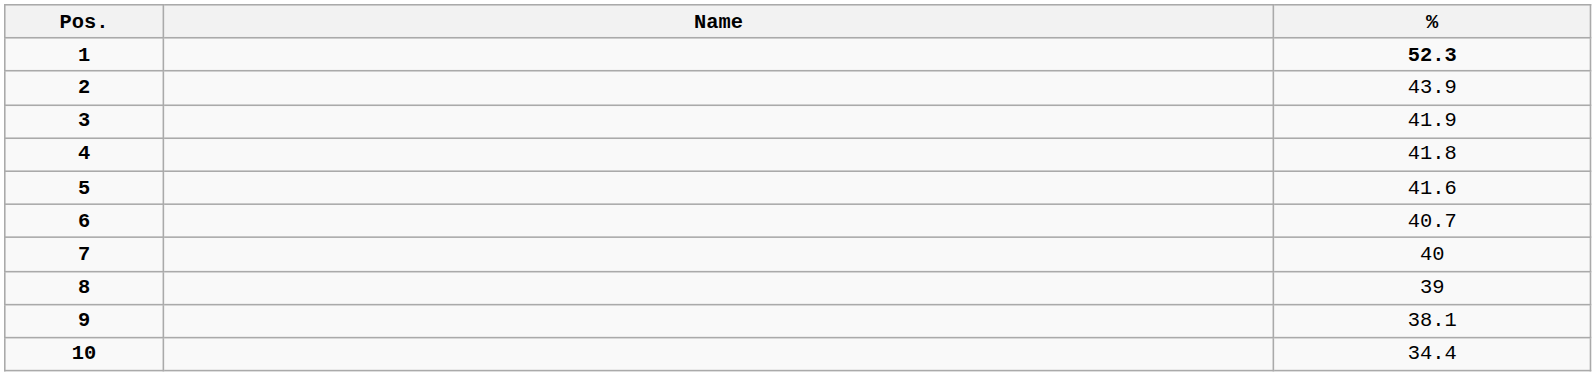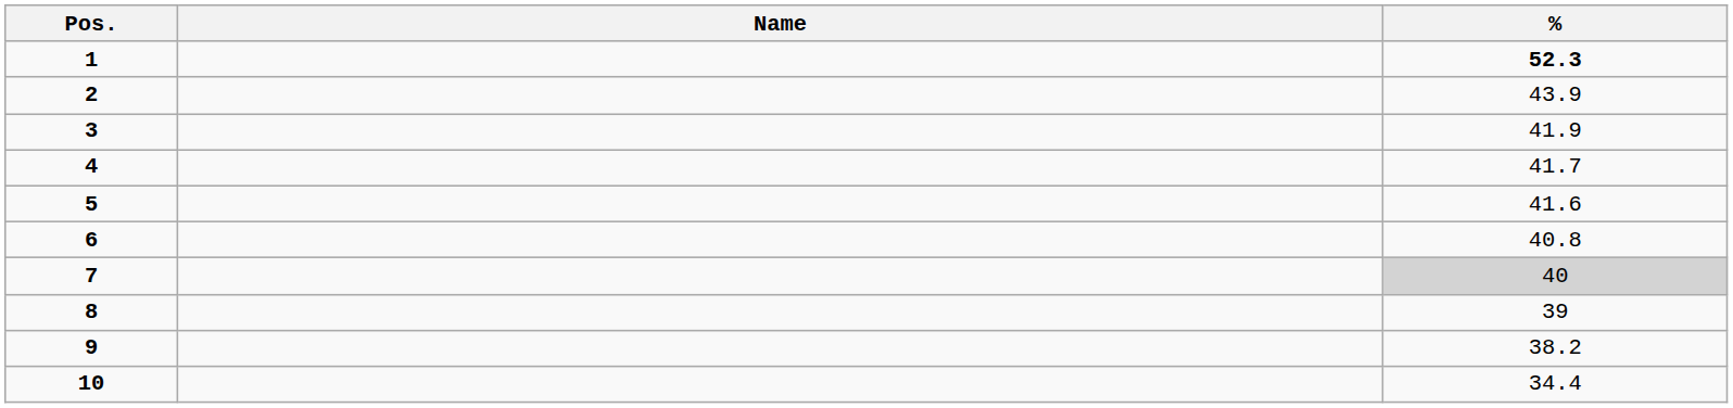4 | %: 41.8 -> 41.7
6 | %: 40.7 -> 40.8
7 | %: no background -> lightgrey background
9 | %: 38.1 -> 38.2
